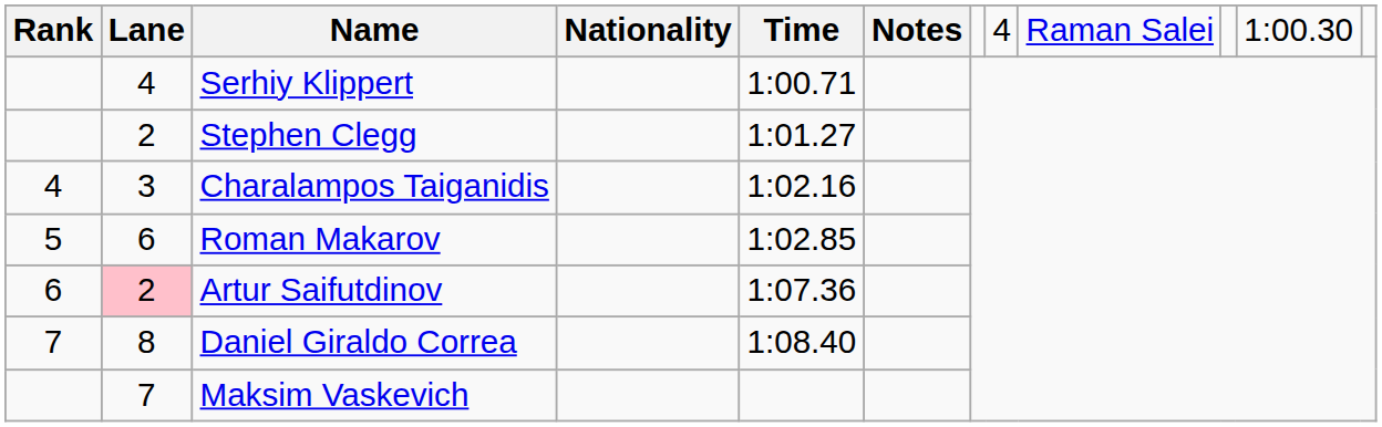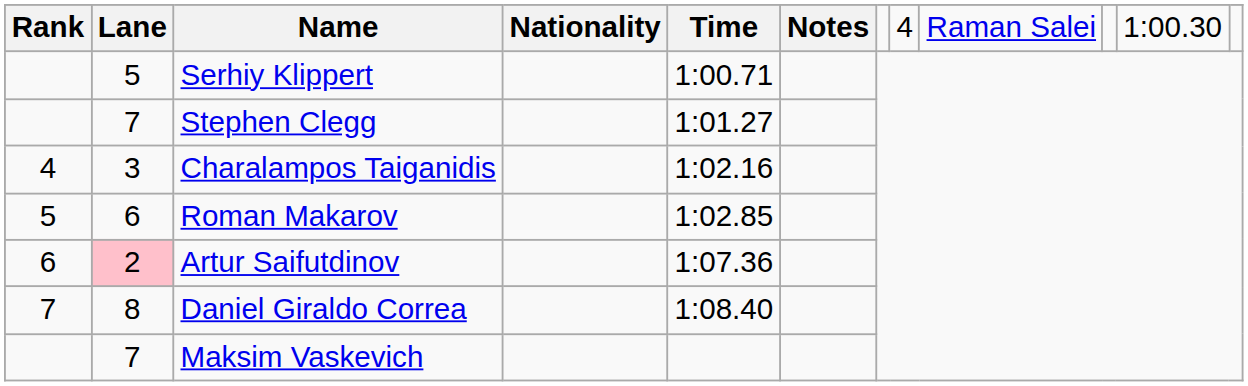Serhiy Klippert | column 2: 4 -> 5
Stephen Clegg | column 2: 2 -> 7
